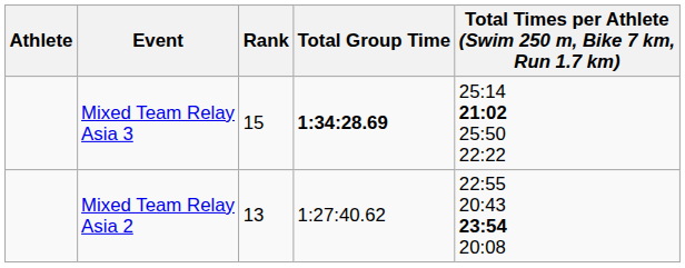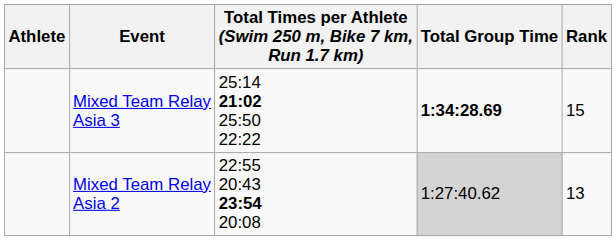columns swapped: Total Times per Athlete (Swim 250 m, Bike 7 km, Run 1.7 km) <-> Rank
Mixed Team Relay Asia 2 | Total Group Time: no background -> lightgrey background
